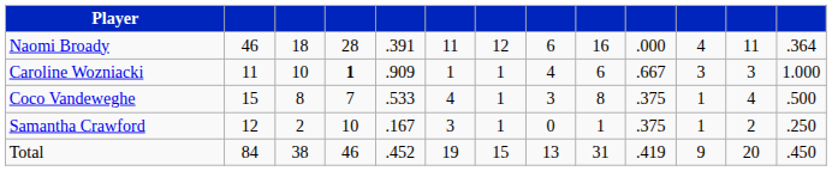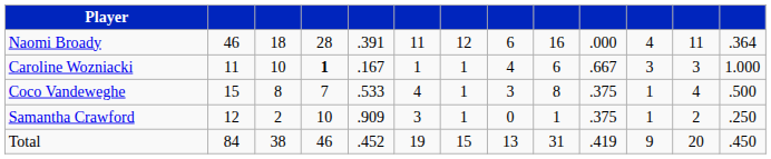Caroline Wozniacki | column 5: .909 -> .167
Samantha Crawford | column 5: .167 -> .909
